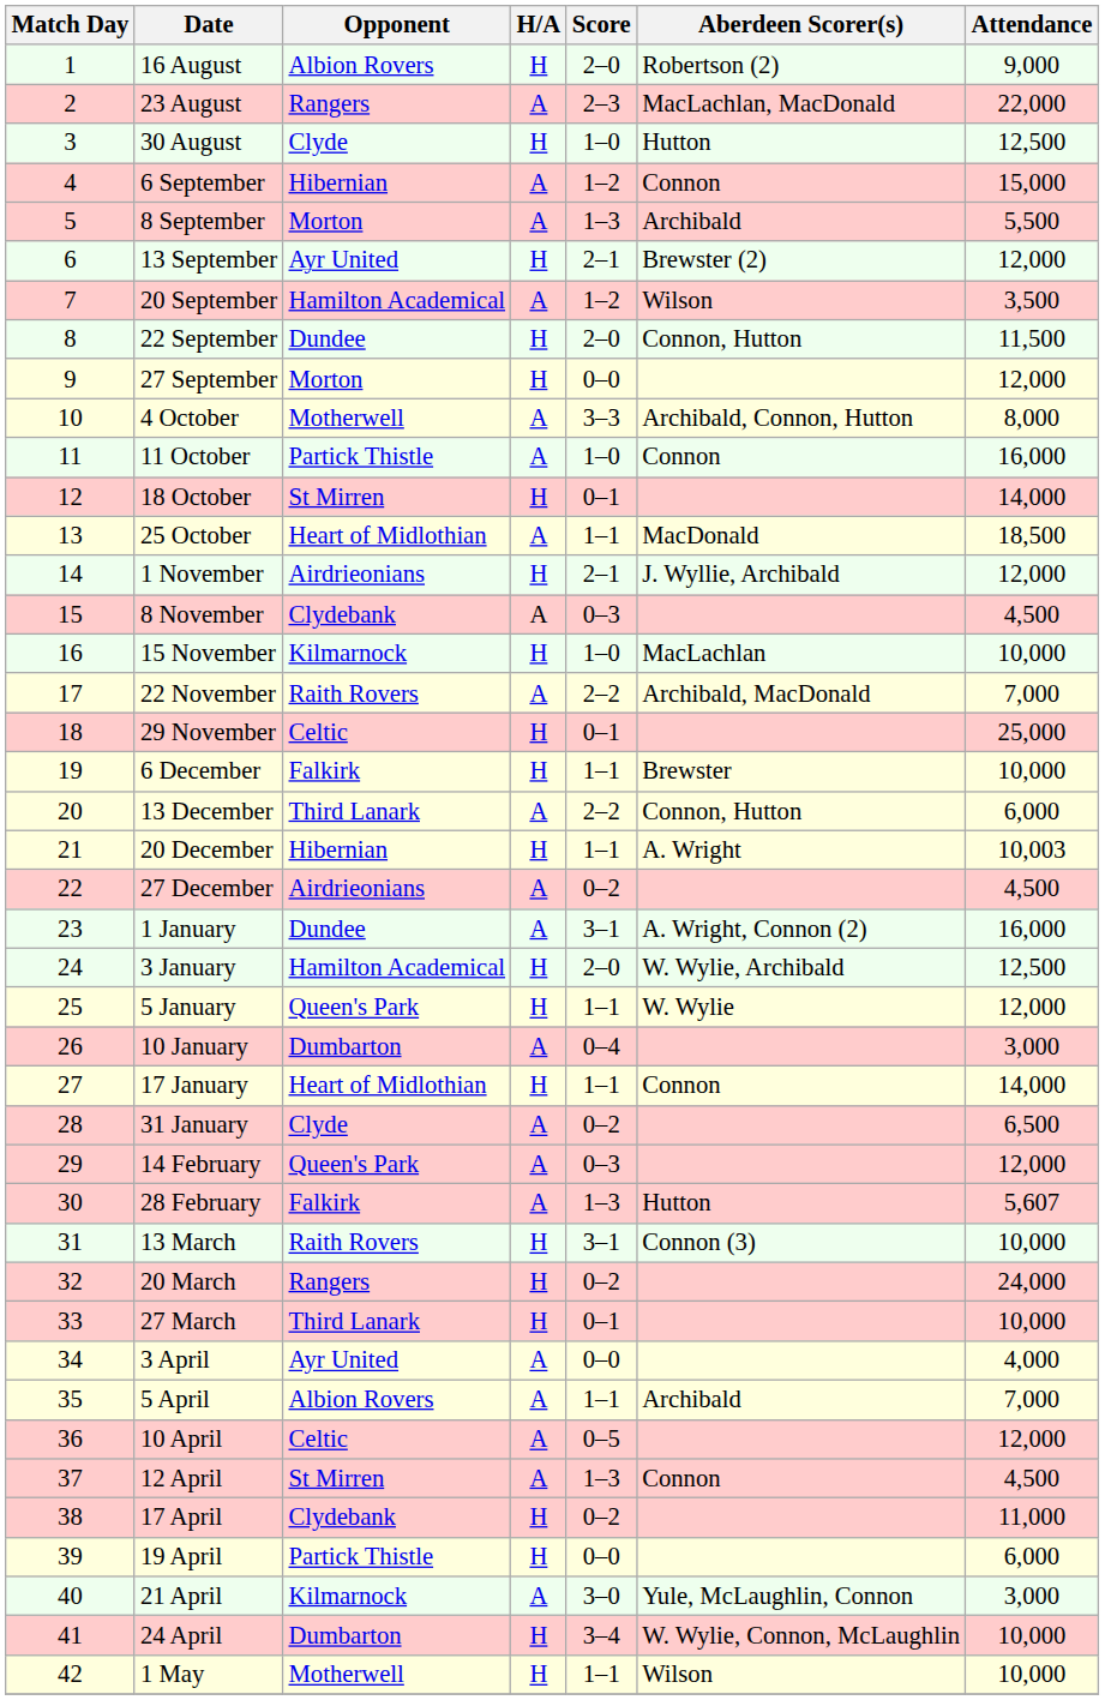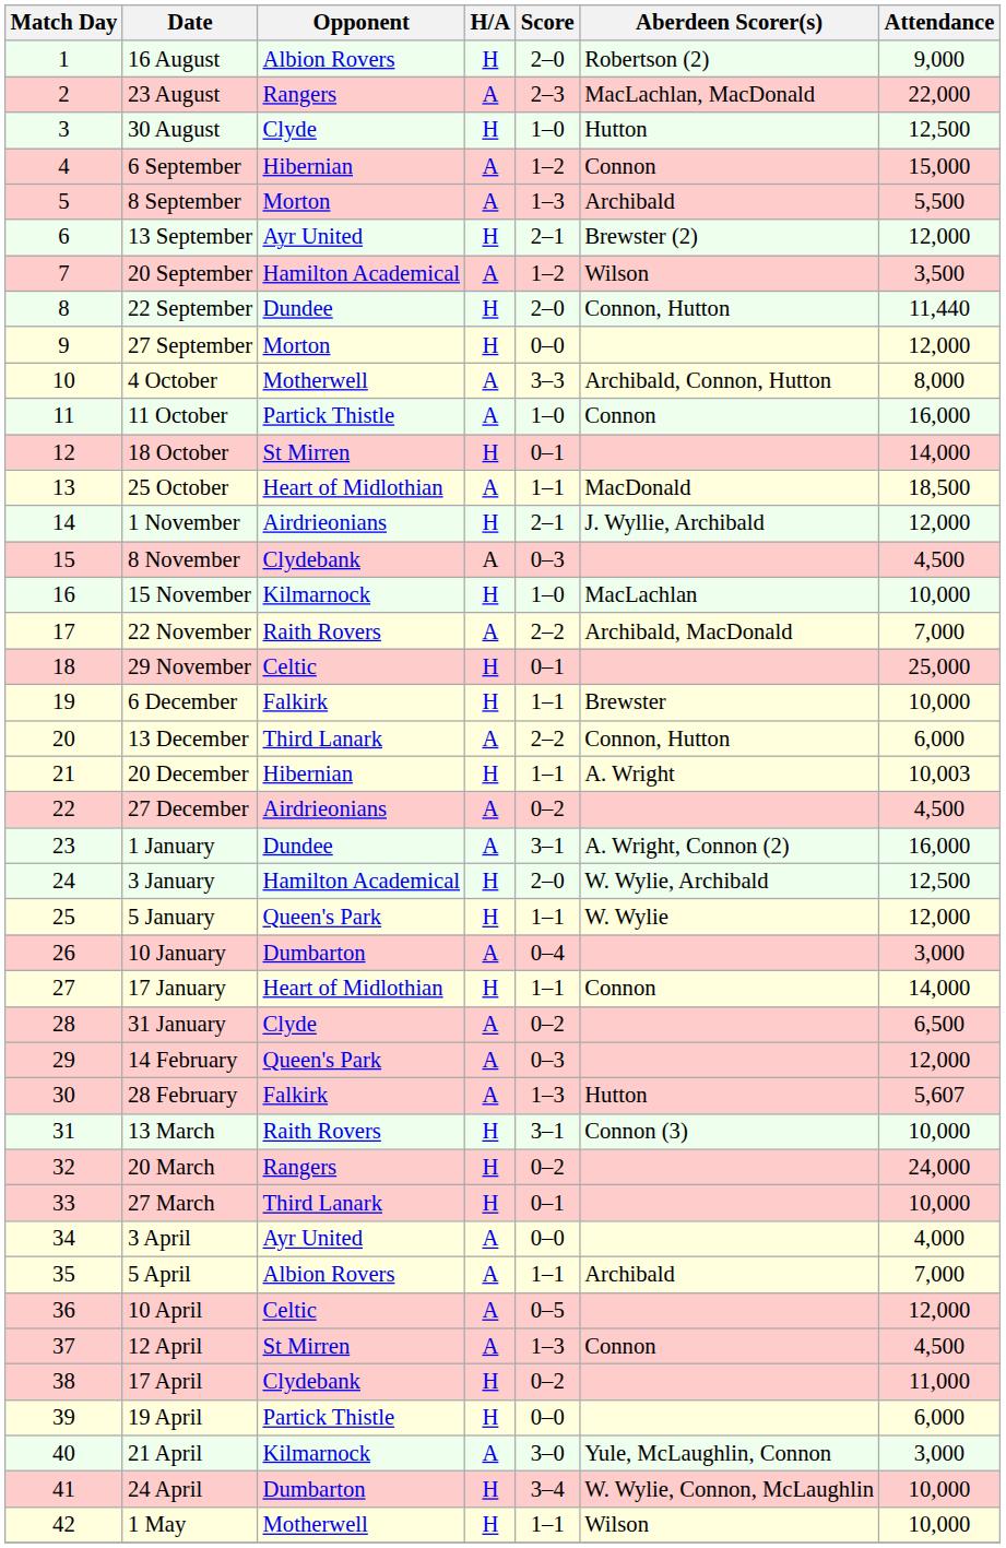22 September | Attendance: 11,500 -> 11,440
